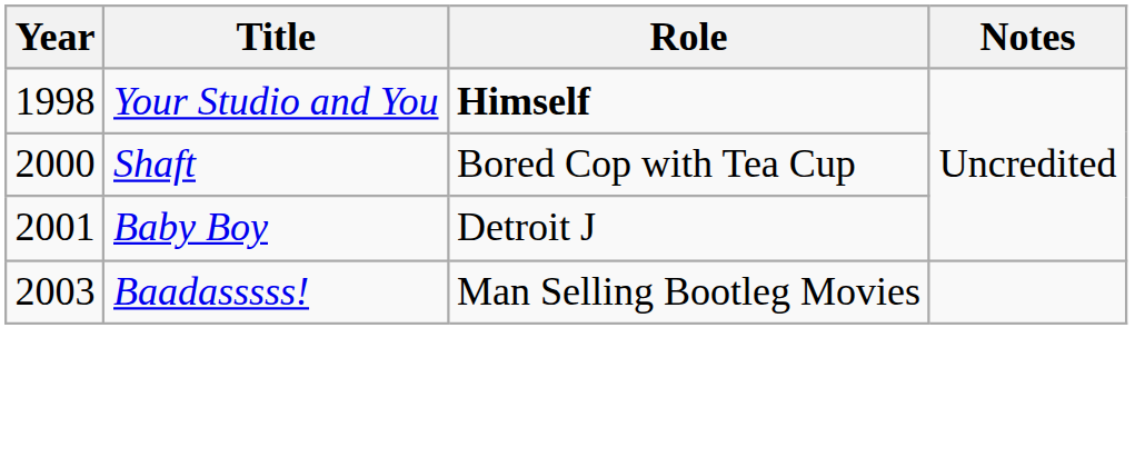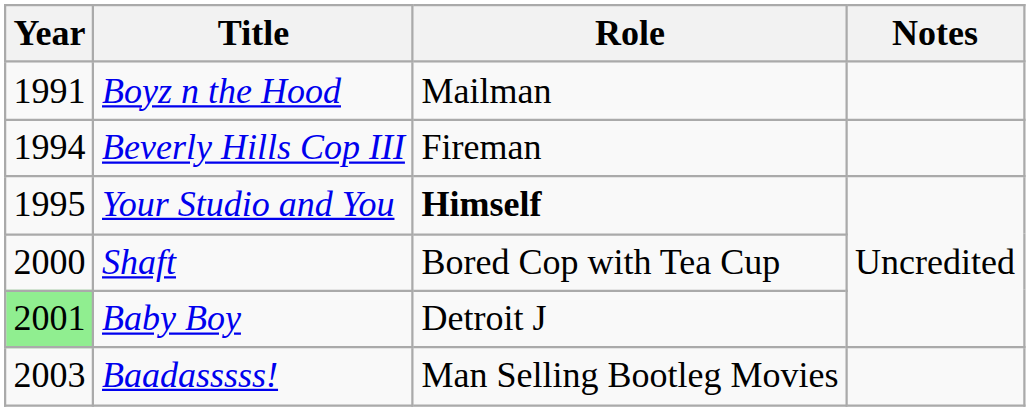+ row: 1991 | Boyz n the Hood | Mailman
+ row: 1994 | Beverly Hills Cop III | Fireman
Your Studio and You | Year: 1998 -> 1995
Baby Boy | Year: no background -> lightgreen background
